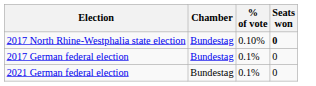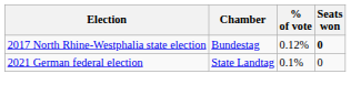2017 North Rhine-Westphalia state election | % of vote: 0.10% -> 0.12%
- row: 2017 German federal election | Bundestag | 0.1% | 0
2021 German federal election | Chamber: Bundestag -> State Landtag
